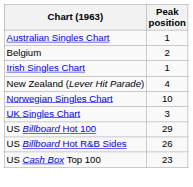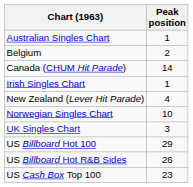+ row: Canada (CHUM Hit Parade) | 14
